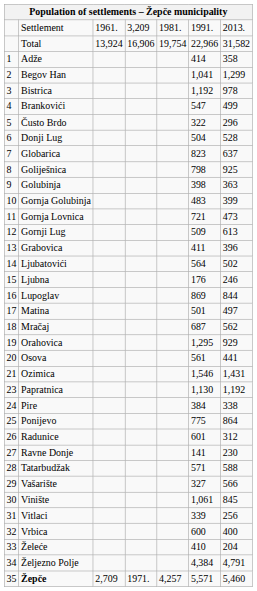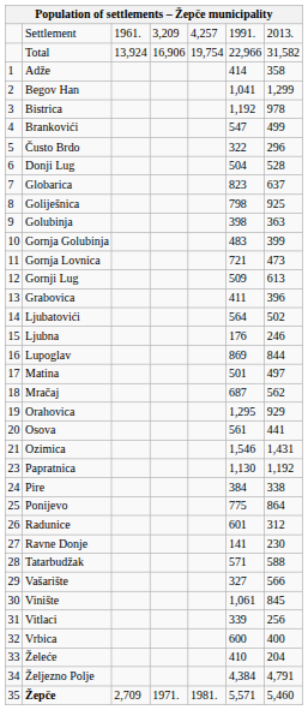Settlement | column 5: 1981. -> 4,257
Žepče | column 5: 4,257 -> 1981.
